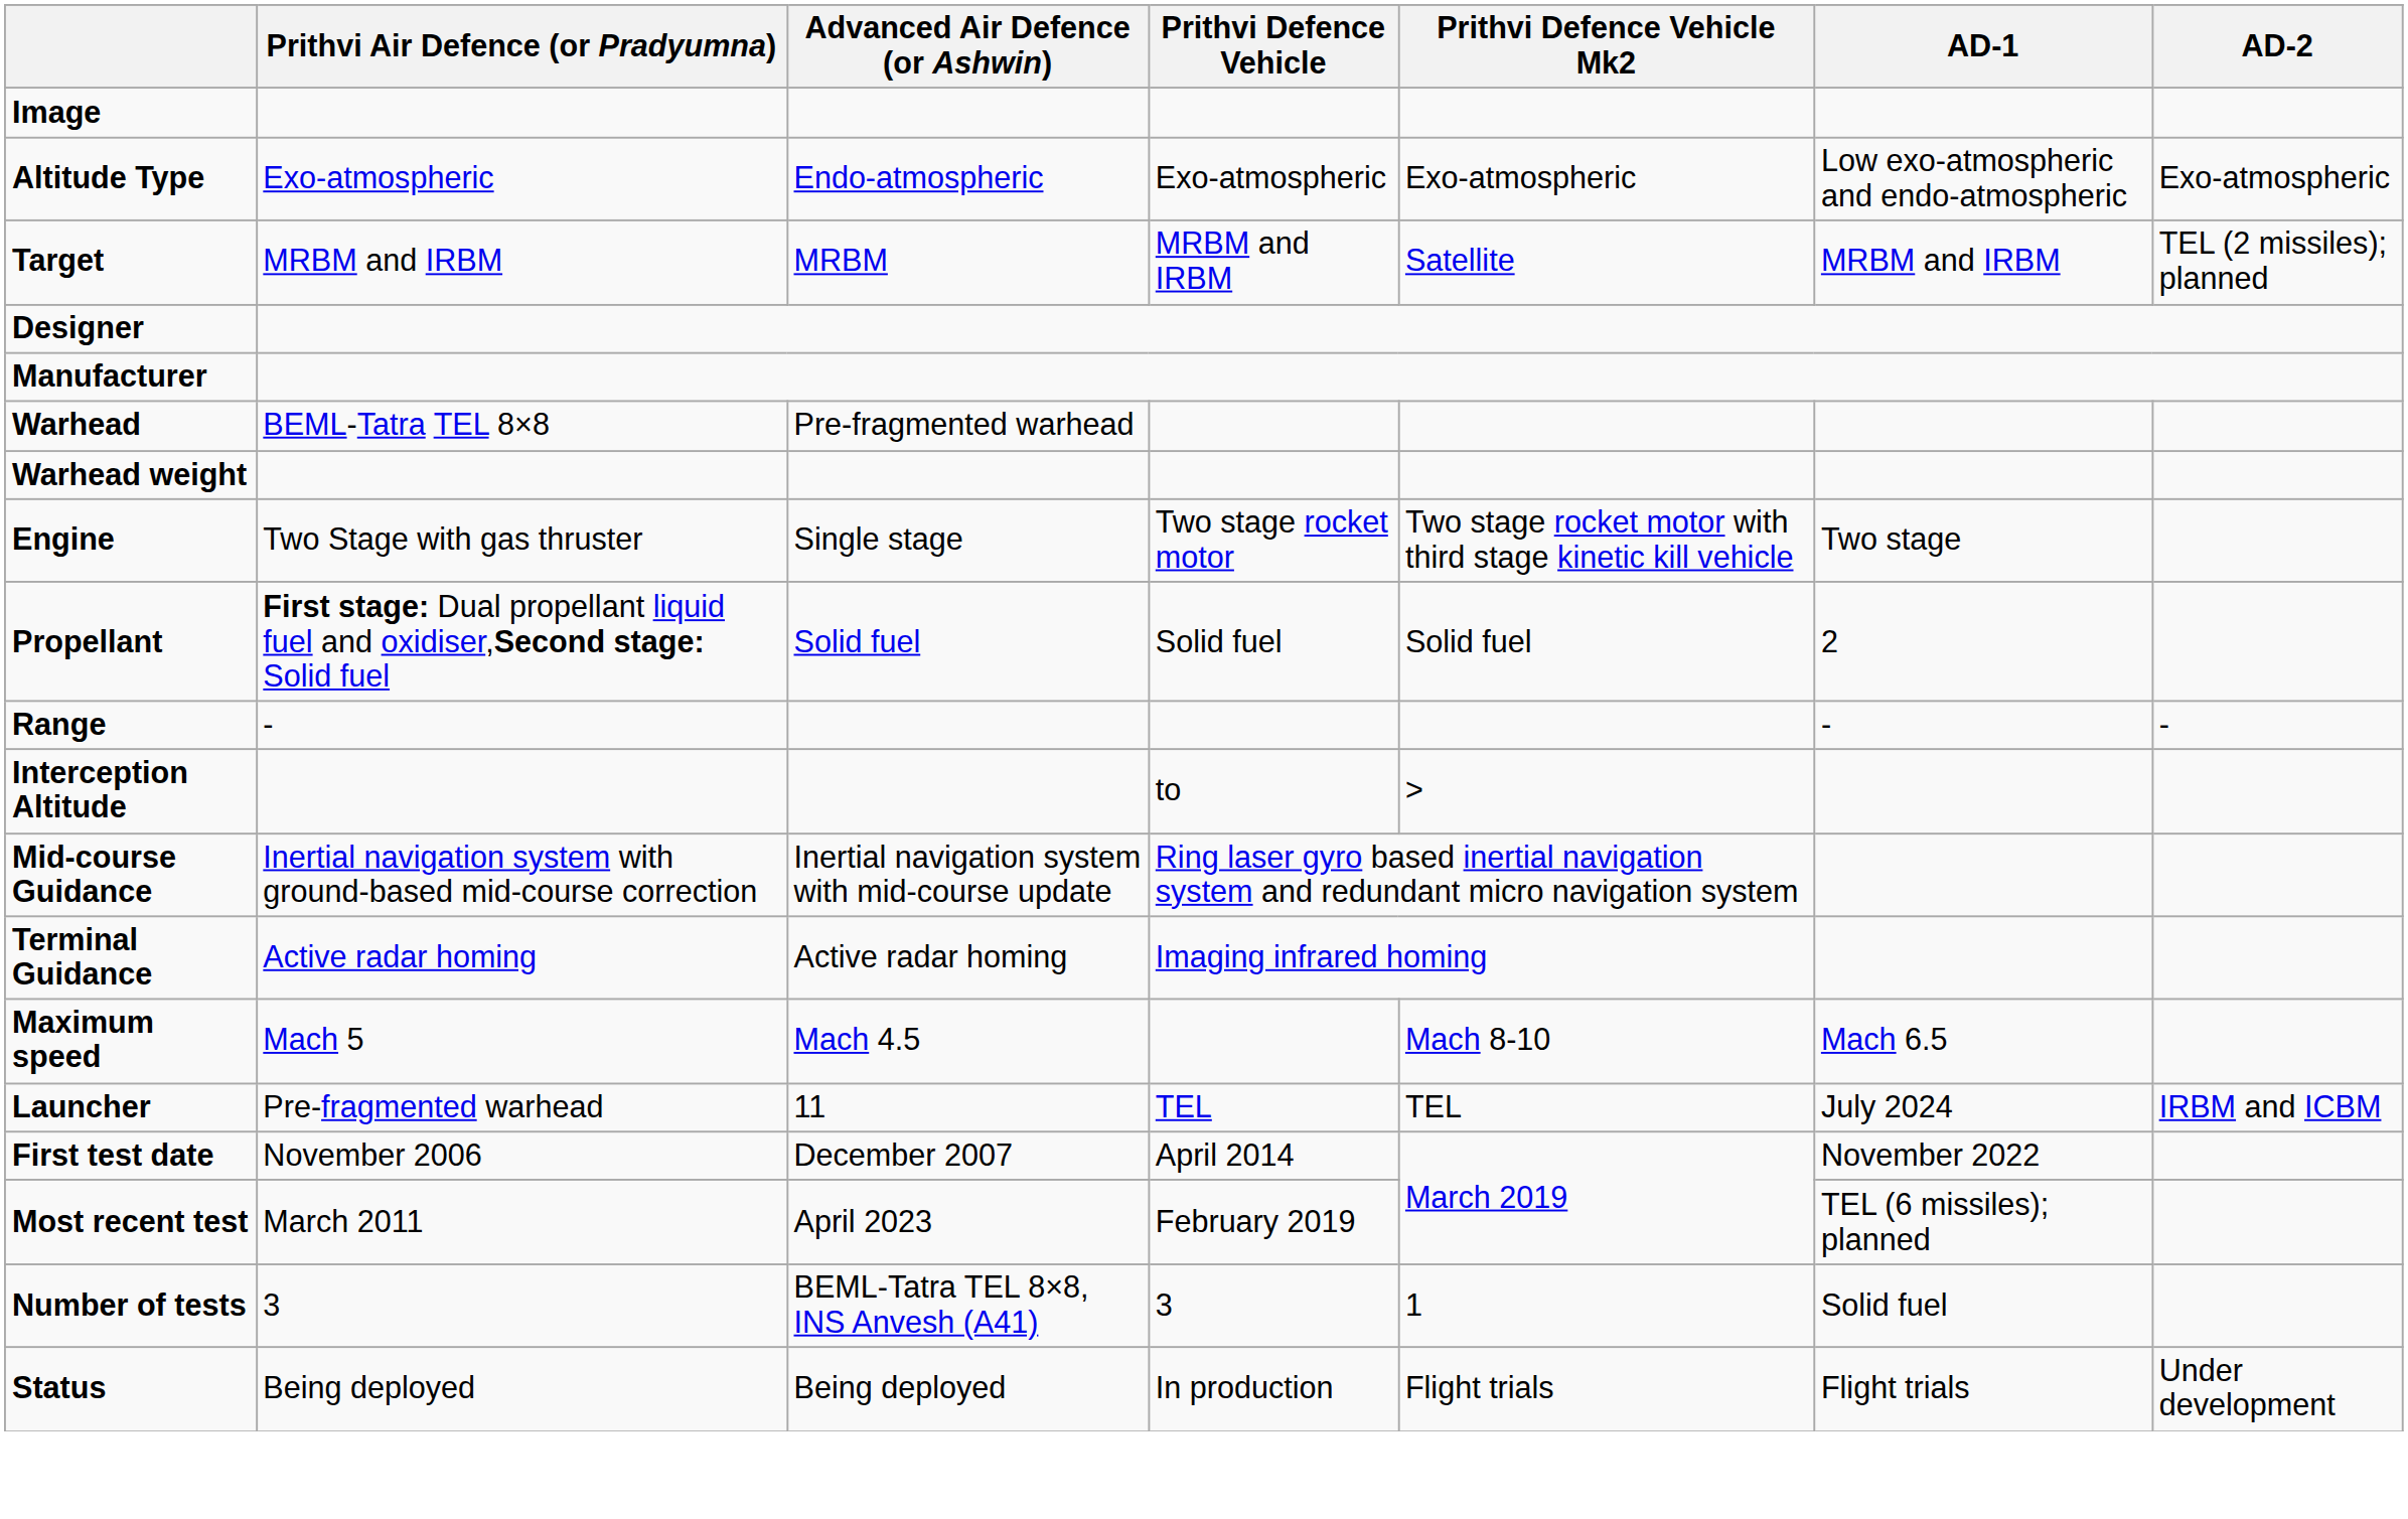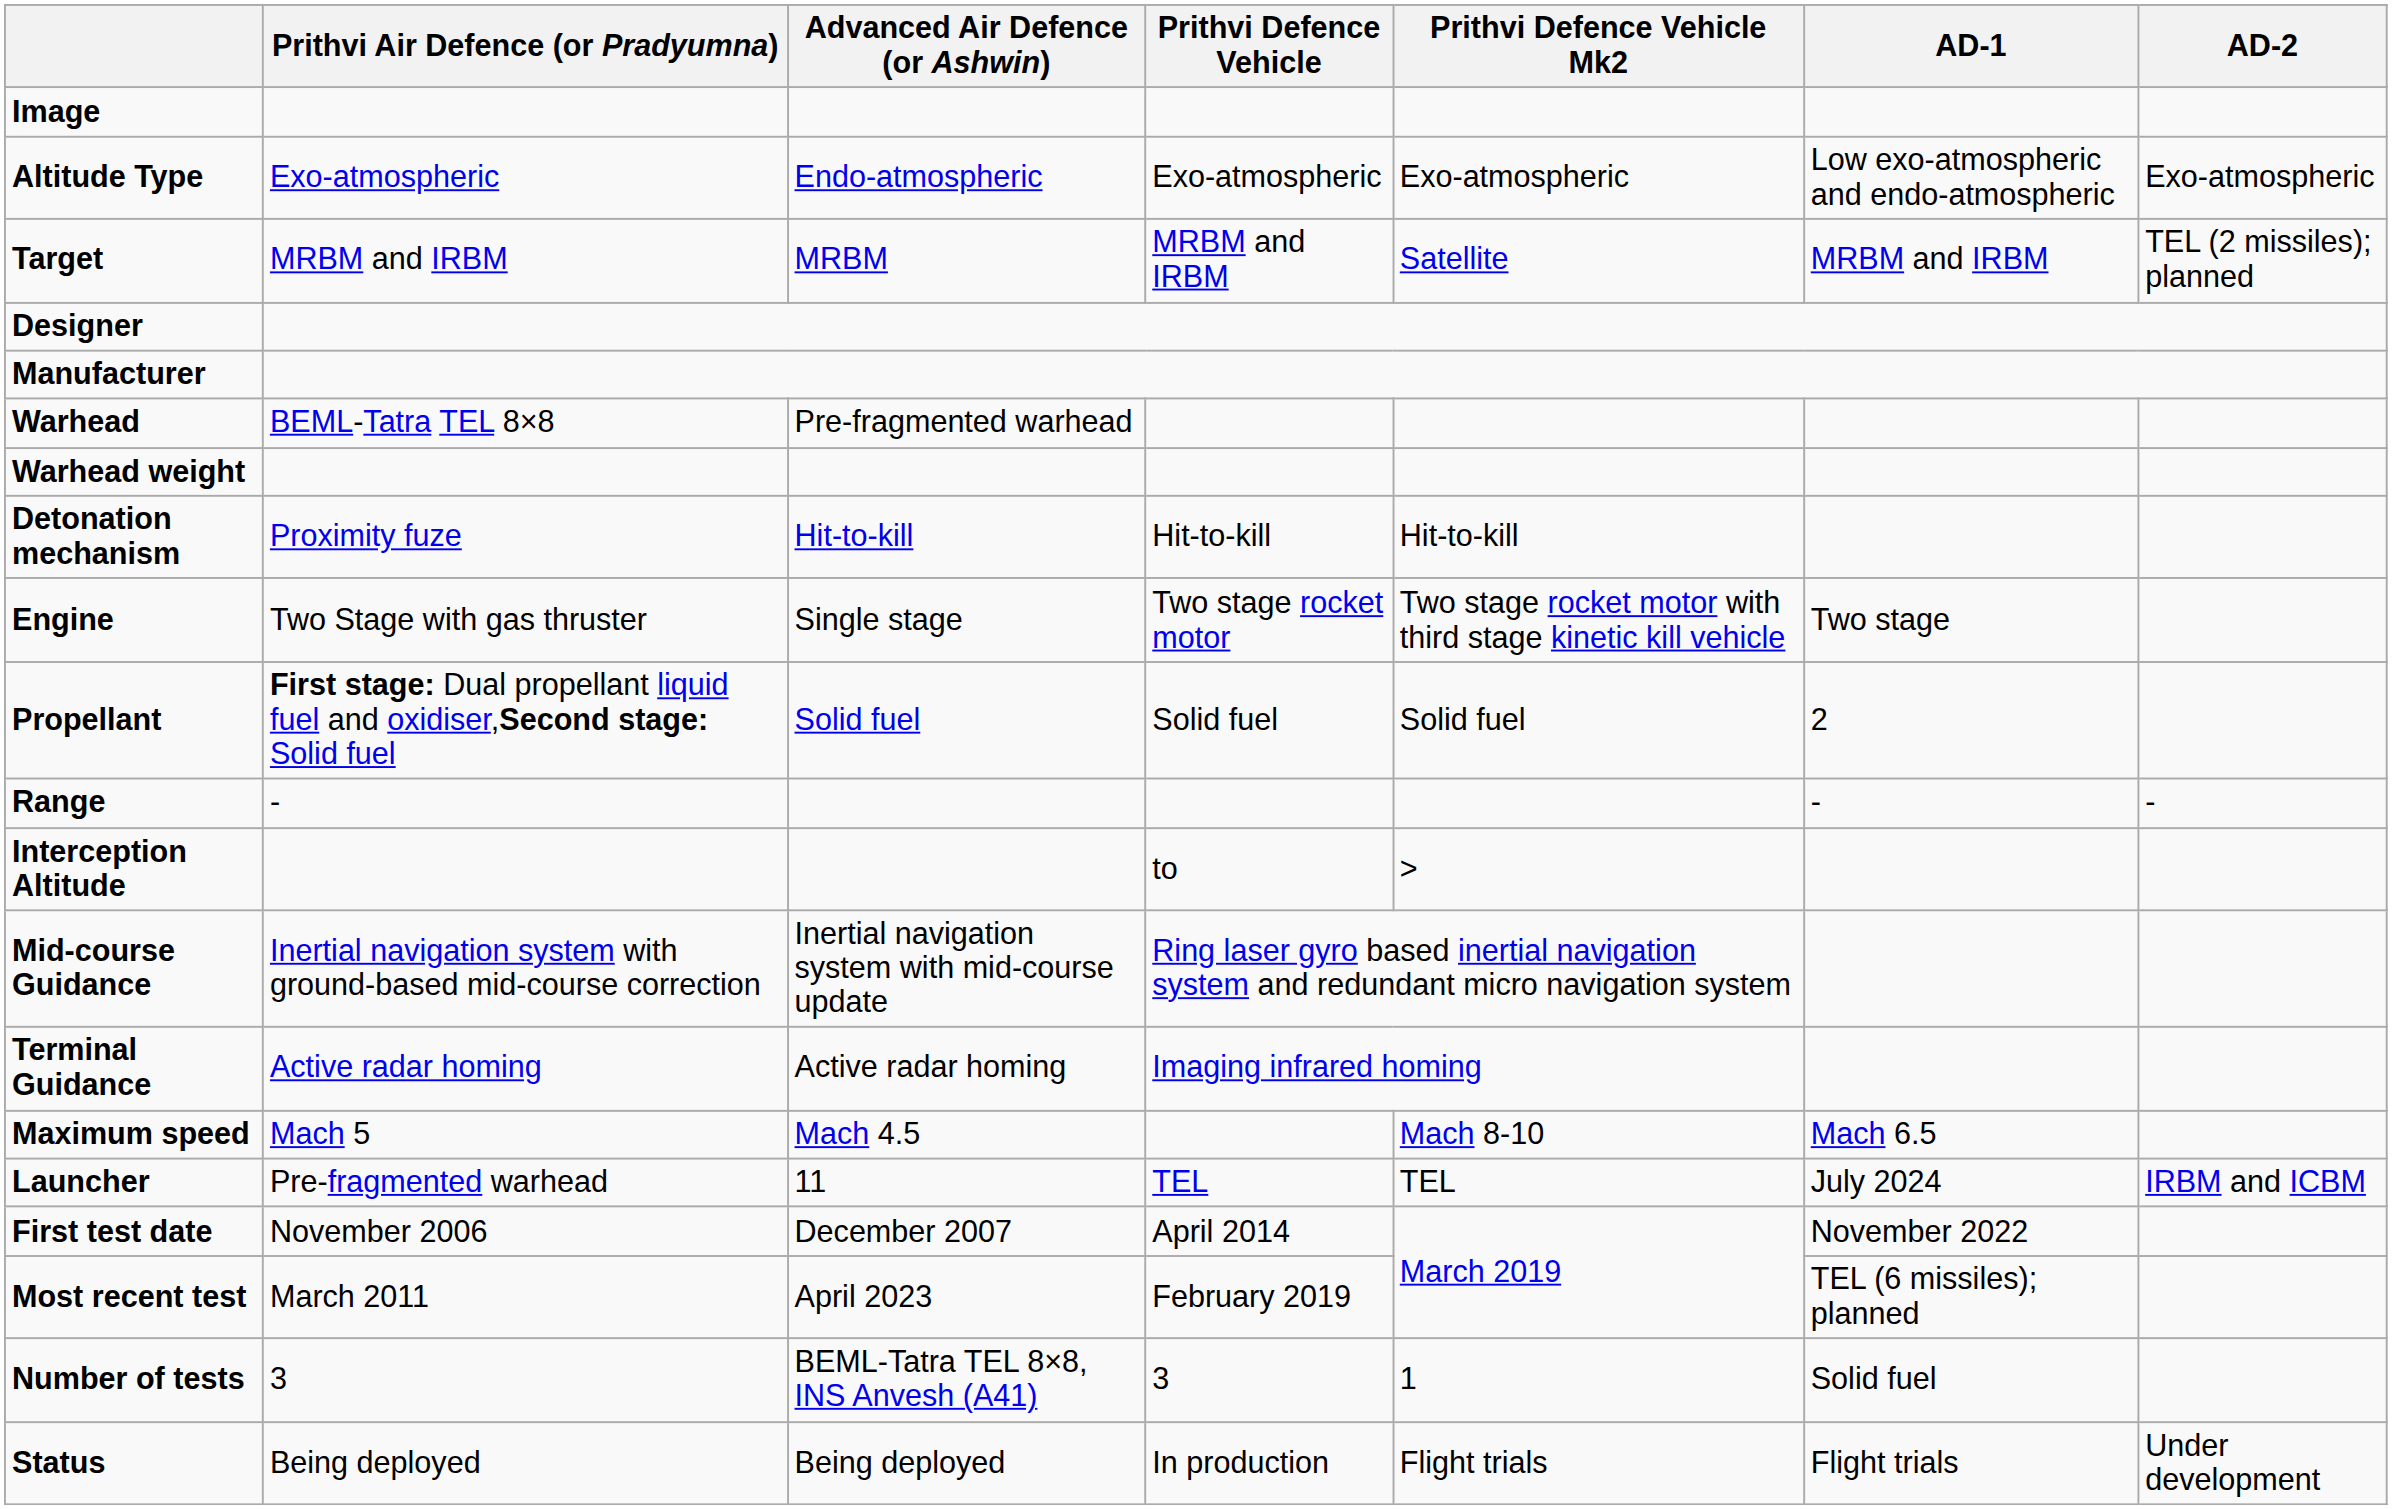+ row: Detonation mechanism | Proximity fuze | Hit-to-kill | Hit-to-kill | Hit-to-kill
